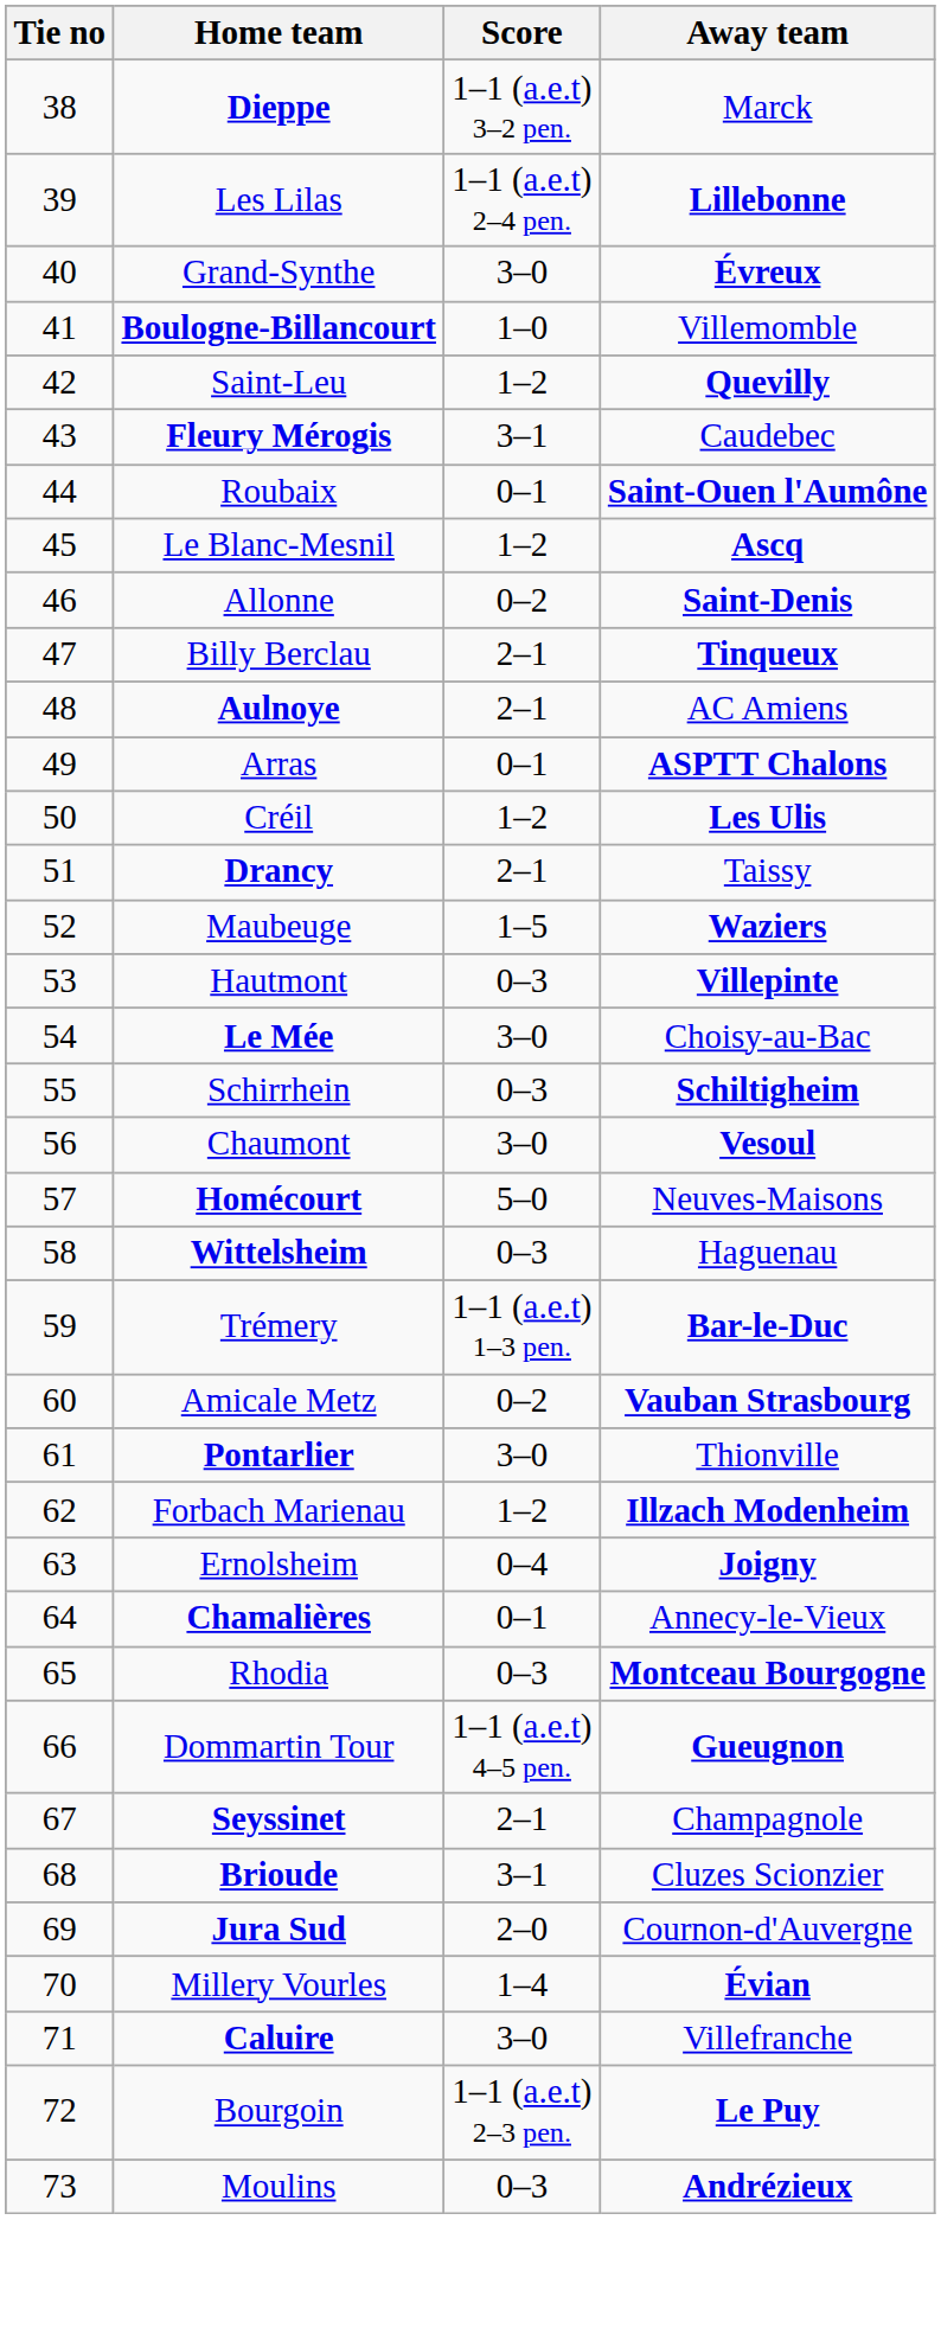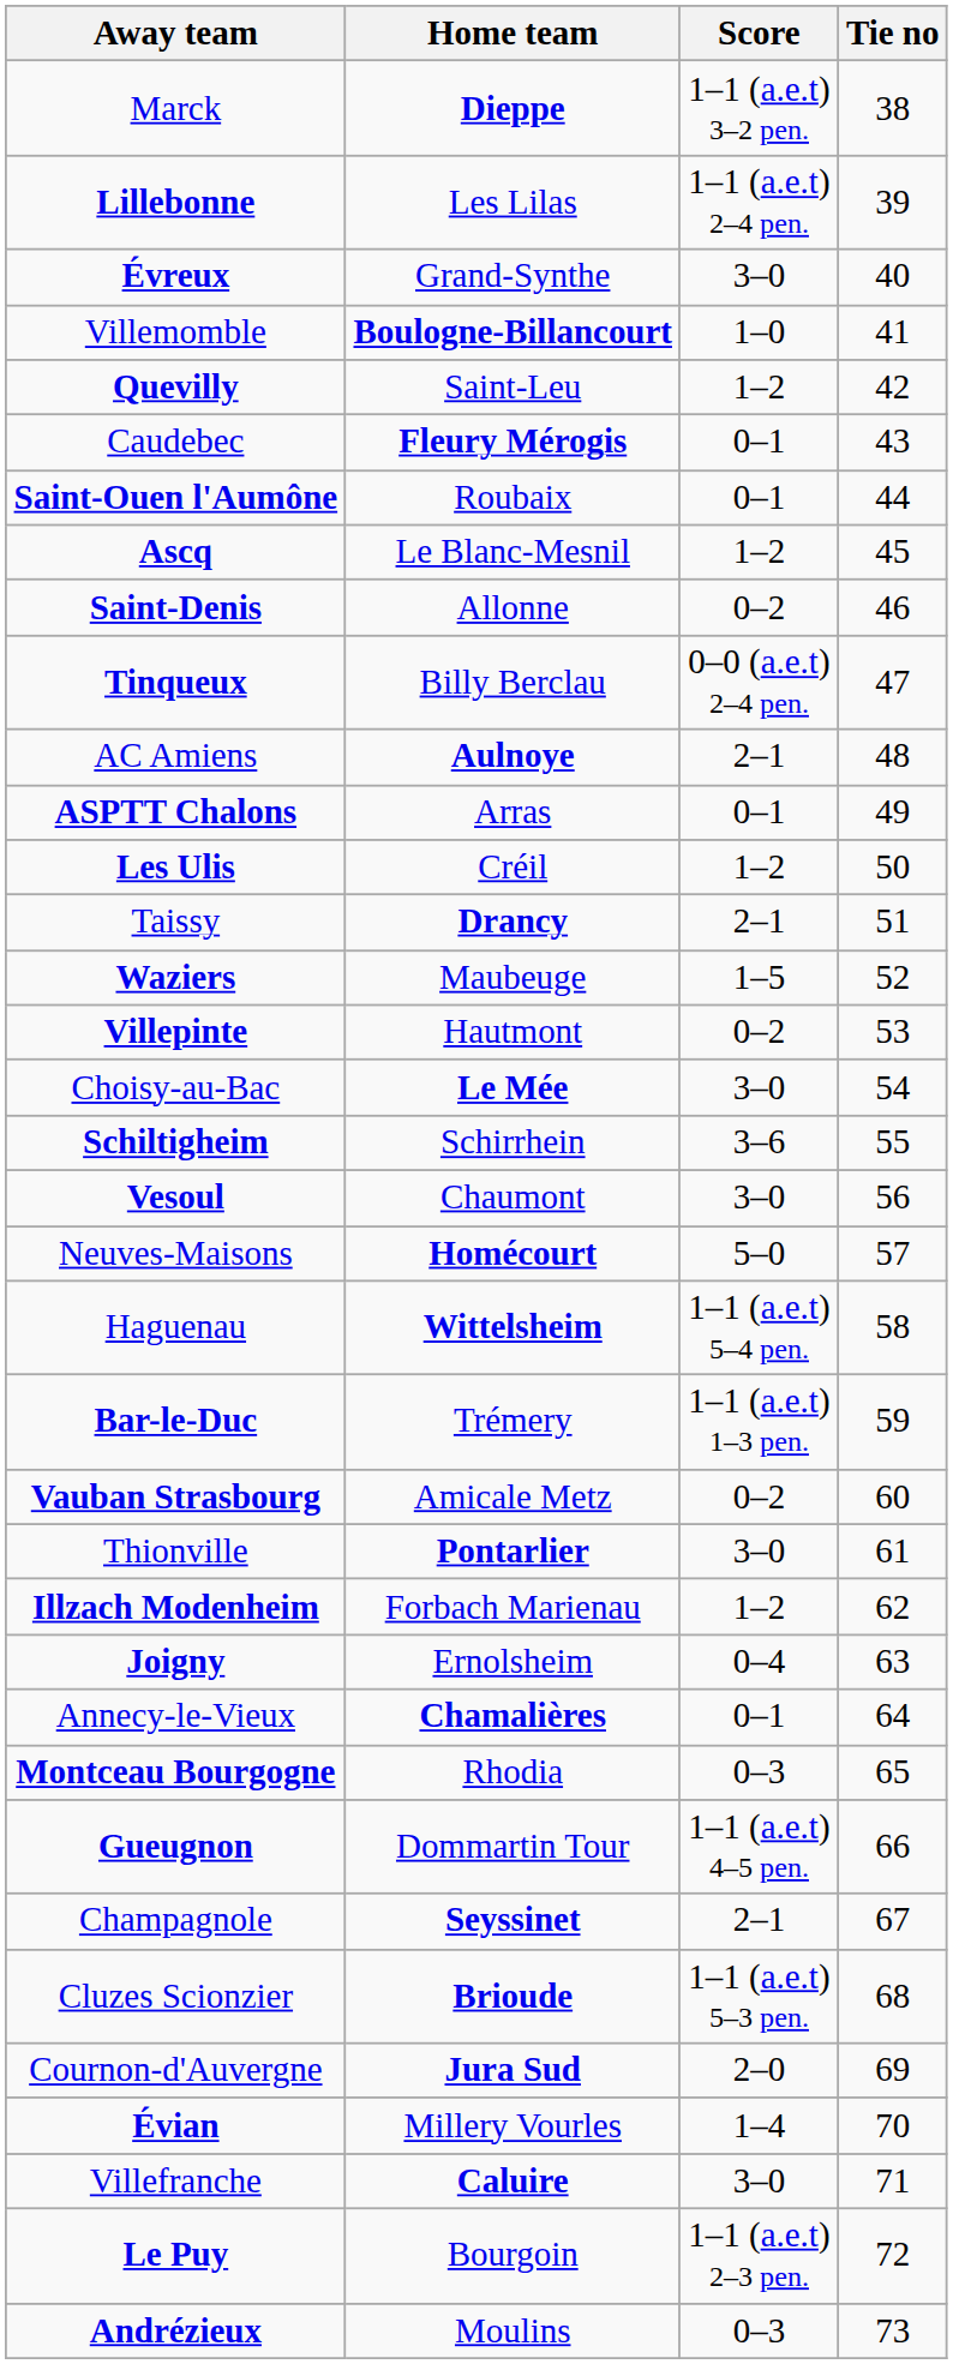columns swapped: Tie no <-> Away team
Fleury Mérogis | Score: 3–1 -> 0–1
Billy Berclau | Score: 2–1 -> 0–0 (a.e.t) 2–4 pen.
Hautmont | Score: 0–3 -> 0–2
Schirrhein | Score: 0–3 -> 3–6
Wittelsheim | Score: 0–3 -> 1–1 (a.e.t) 5–4 pen.
Brioude | Score: 3–1 -> 1–1 (a.e.t) 5–3 pen.
